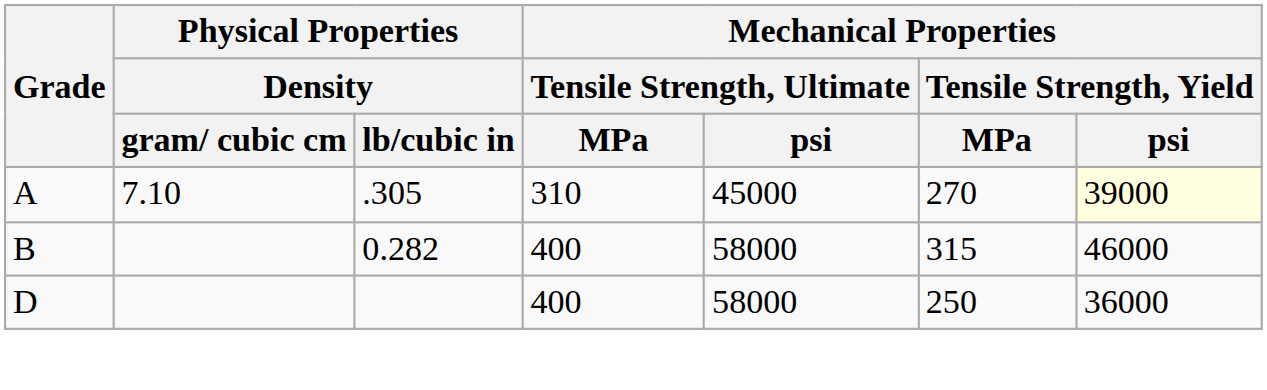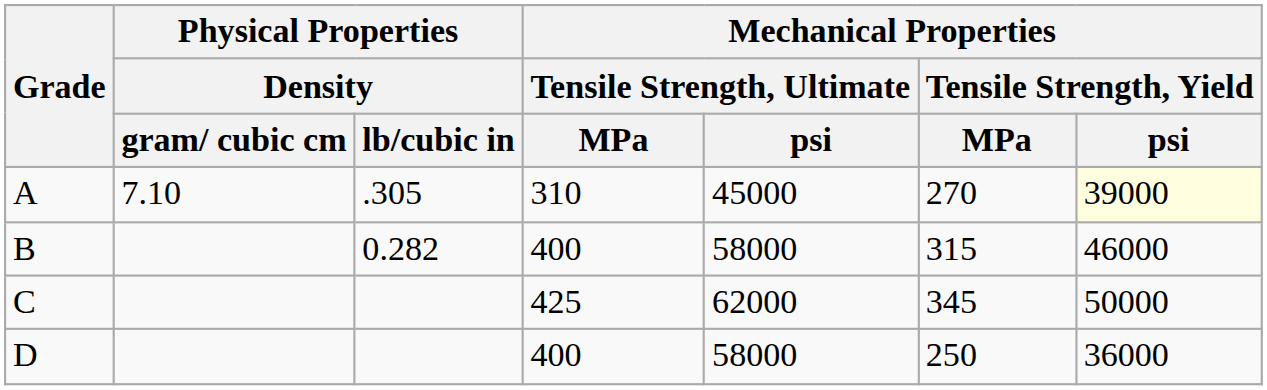+ row: C | 425 | 62000 | 345 | 50000
